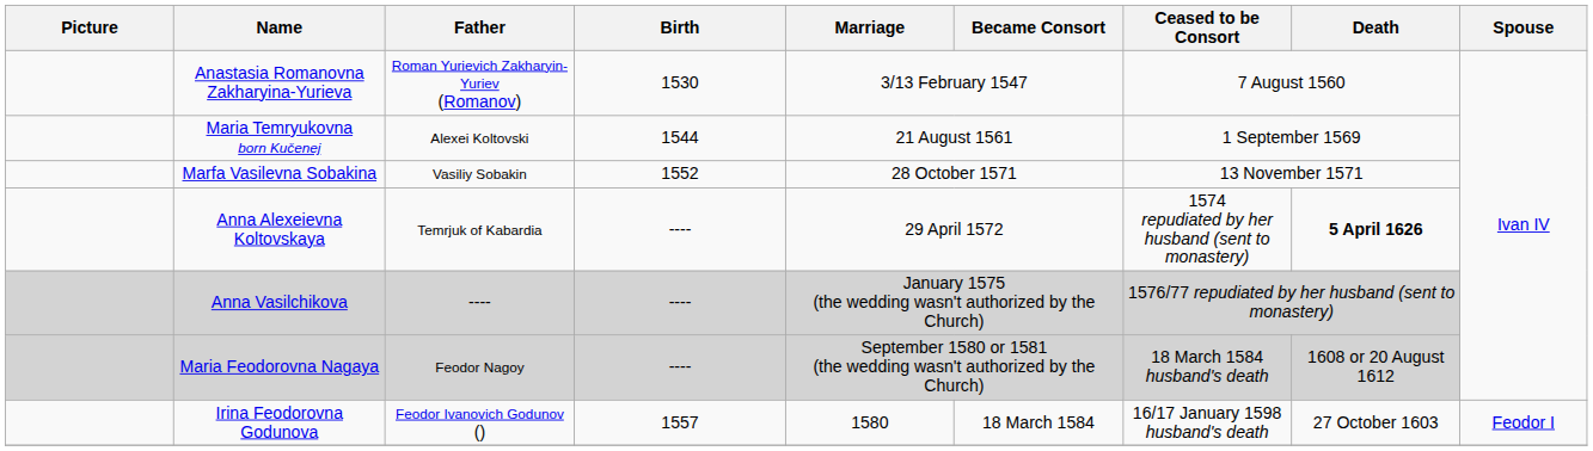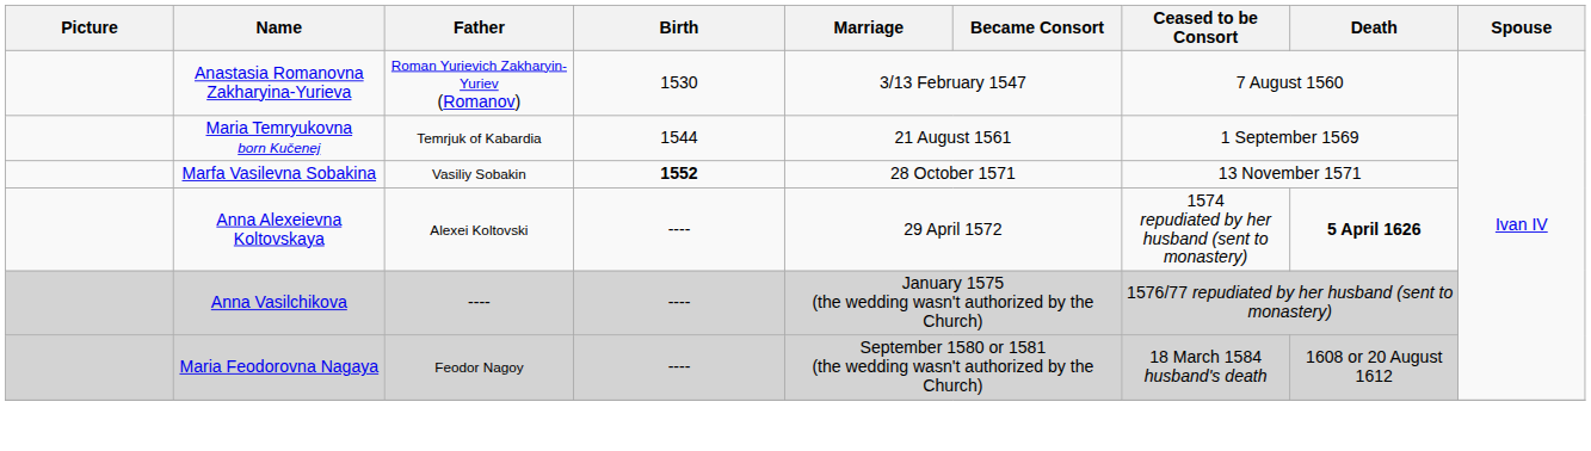Maria Temryukovna born Kučenej | Father: Alexei Koltovski -> Temrjuk of Kabardia
Marfa Vasilevna Sobakina | Birth: normal -> bold
Anna Alexeievna Koltovskaya | Father: Temrjuk of Kabardia -> Alexei Koltovski
- row: Irina Feodorovna Godunova | Feodor Ivanovich Godunov () | 1557 | 1580 | 18 March 1584 | 16/17 January 1598 husband's death | 27 October 1603 | Feodor I
